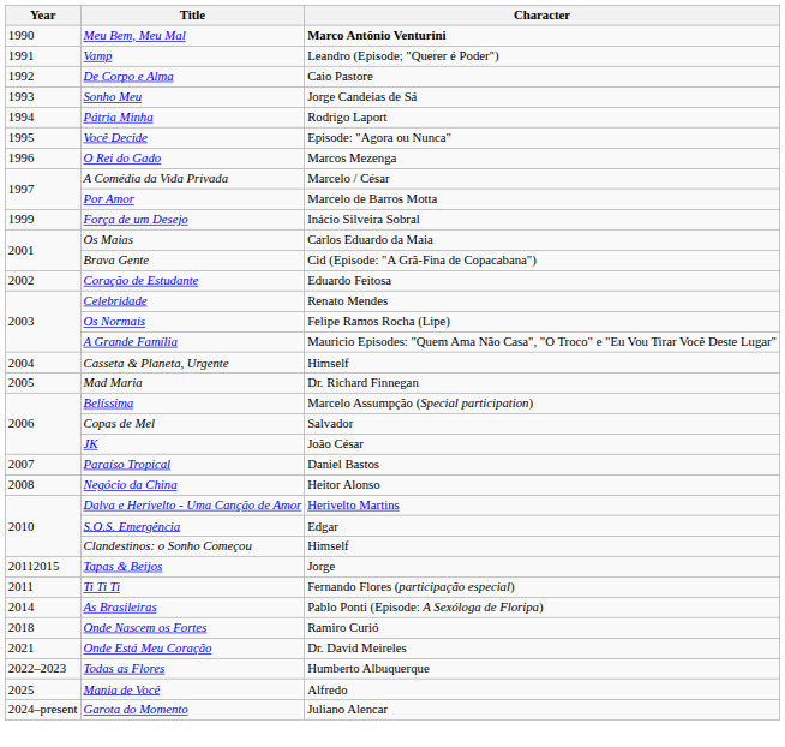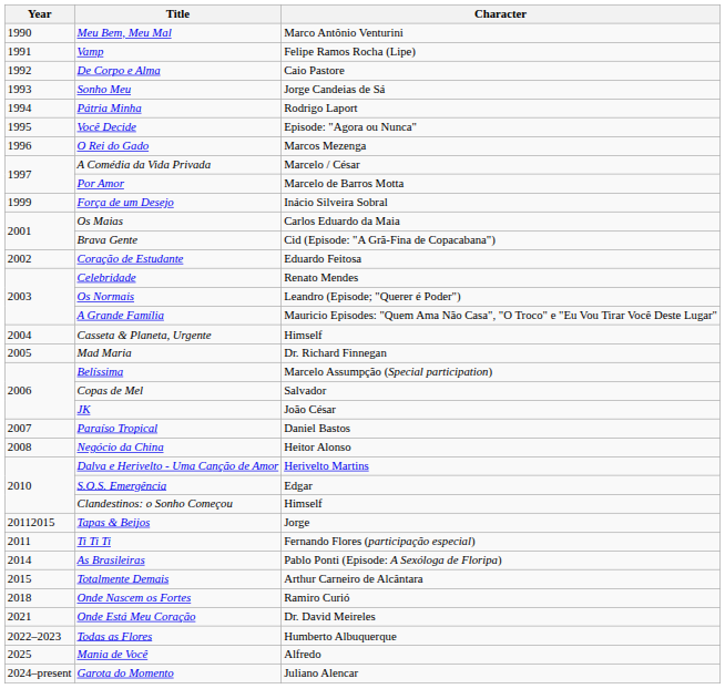Meu Bem, Meu Mal | Character: bold -> normal
Vamp | Character: Leandro (Episode; "Querer é Poder") -> Felipe Ramos Rocha (Lipe)
Os Normais | Character: Felipe Ramos Rocha (Lipe) -> Leandro (Episode; "Querer é Poder")
+ row: 2015 | Totalmente Demais | Arthur Carneiro de Alcântara
